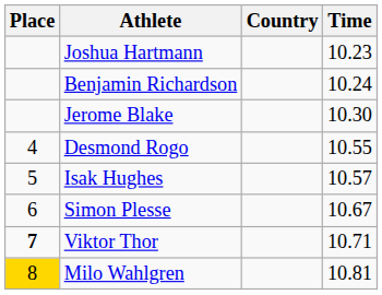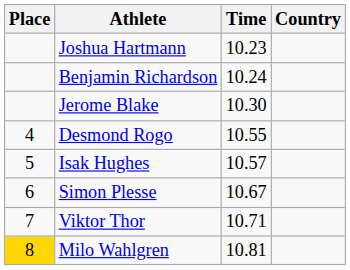columns swapped: Country <-> Time
Viktor Thor | Place: bold -> normal
